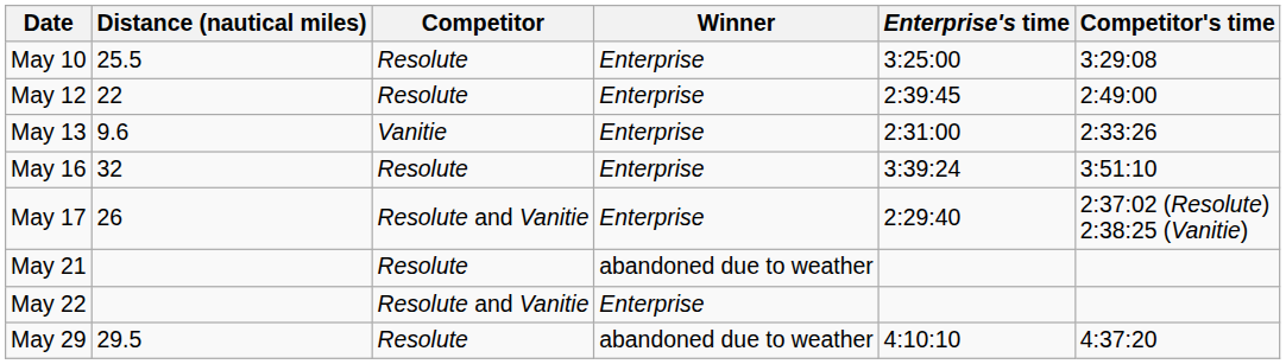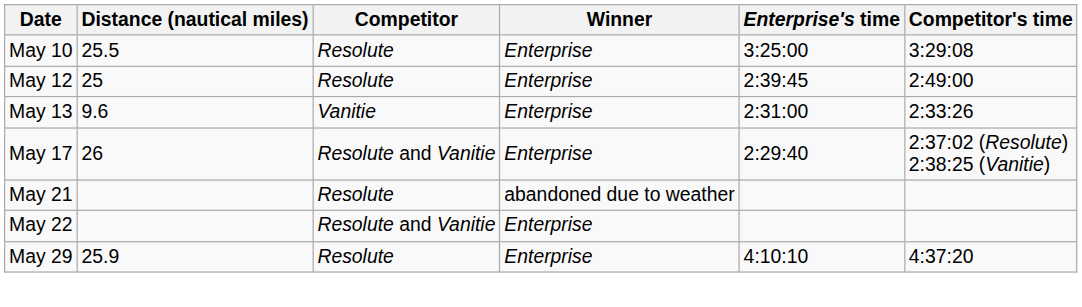May 12 | Distance (nautical miles): 22 -> 25
- row: May 16 | 32 | Resolute | Enterprise | 3:39:24 | 3:51:10
May 29 | Distance (nautical miles): 29.5 -> 25.9
May 29 | Winner: abandoned due to weather -> Enterprise
